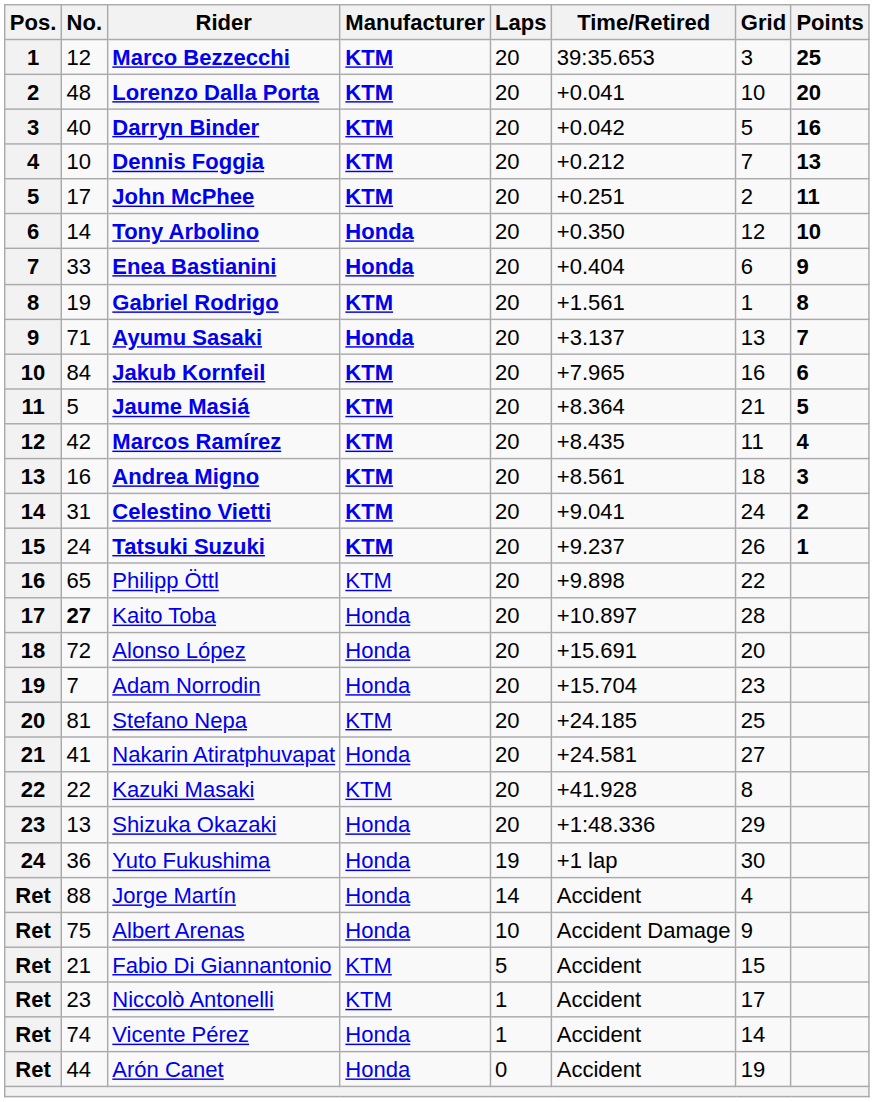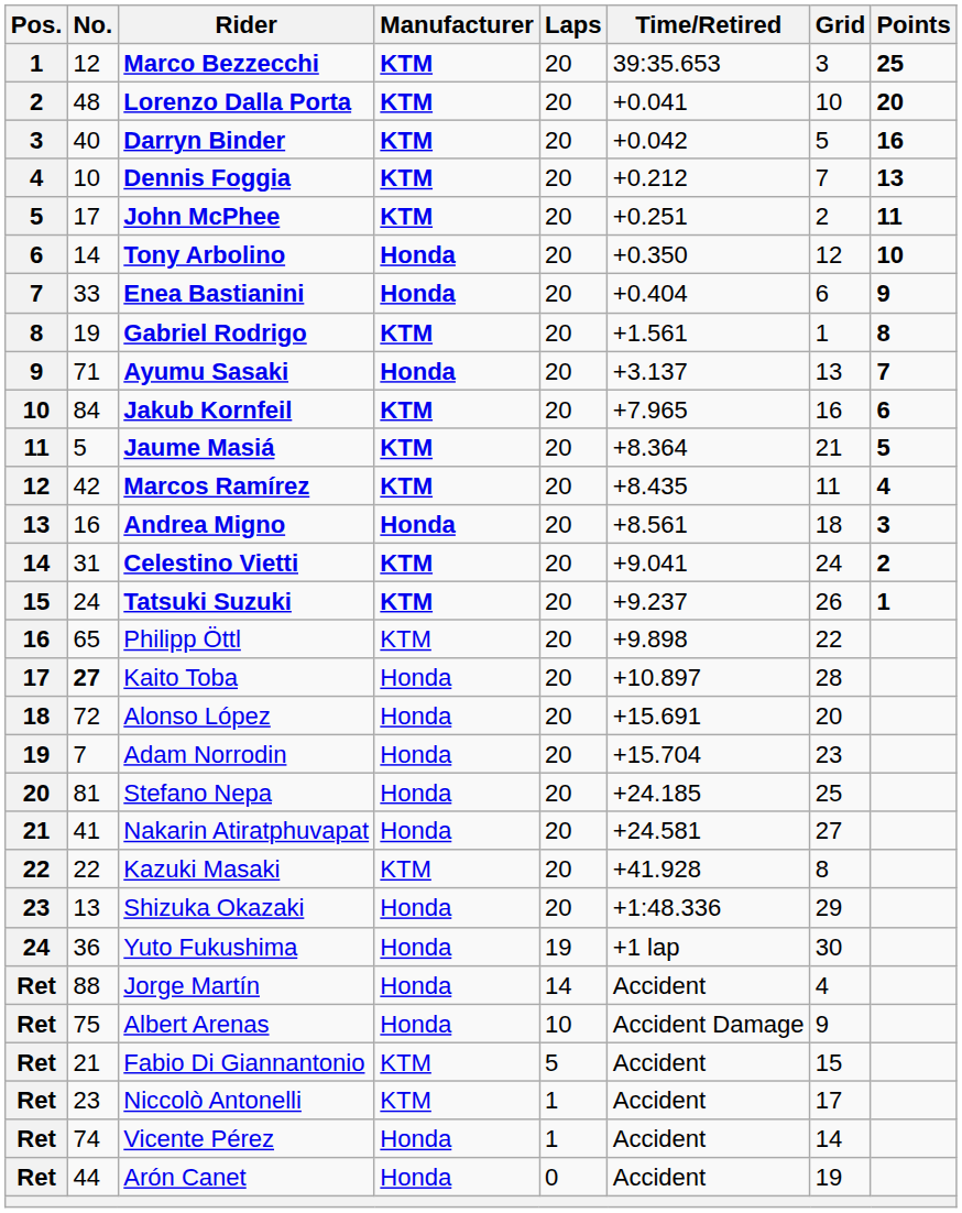Andrea Migno | Manufacturer: KTM -> Honda
Stefano Nepa | Manufacturer: KTM -> Honda
